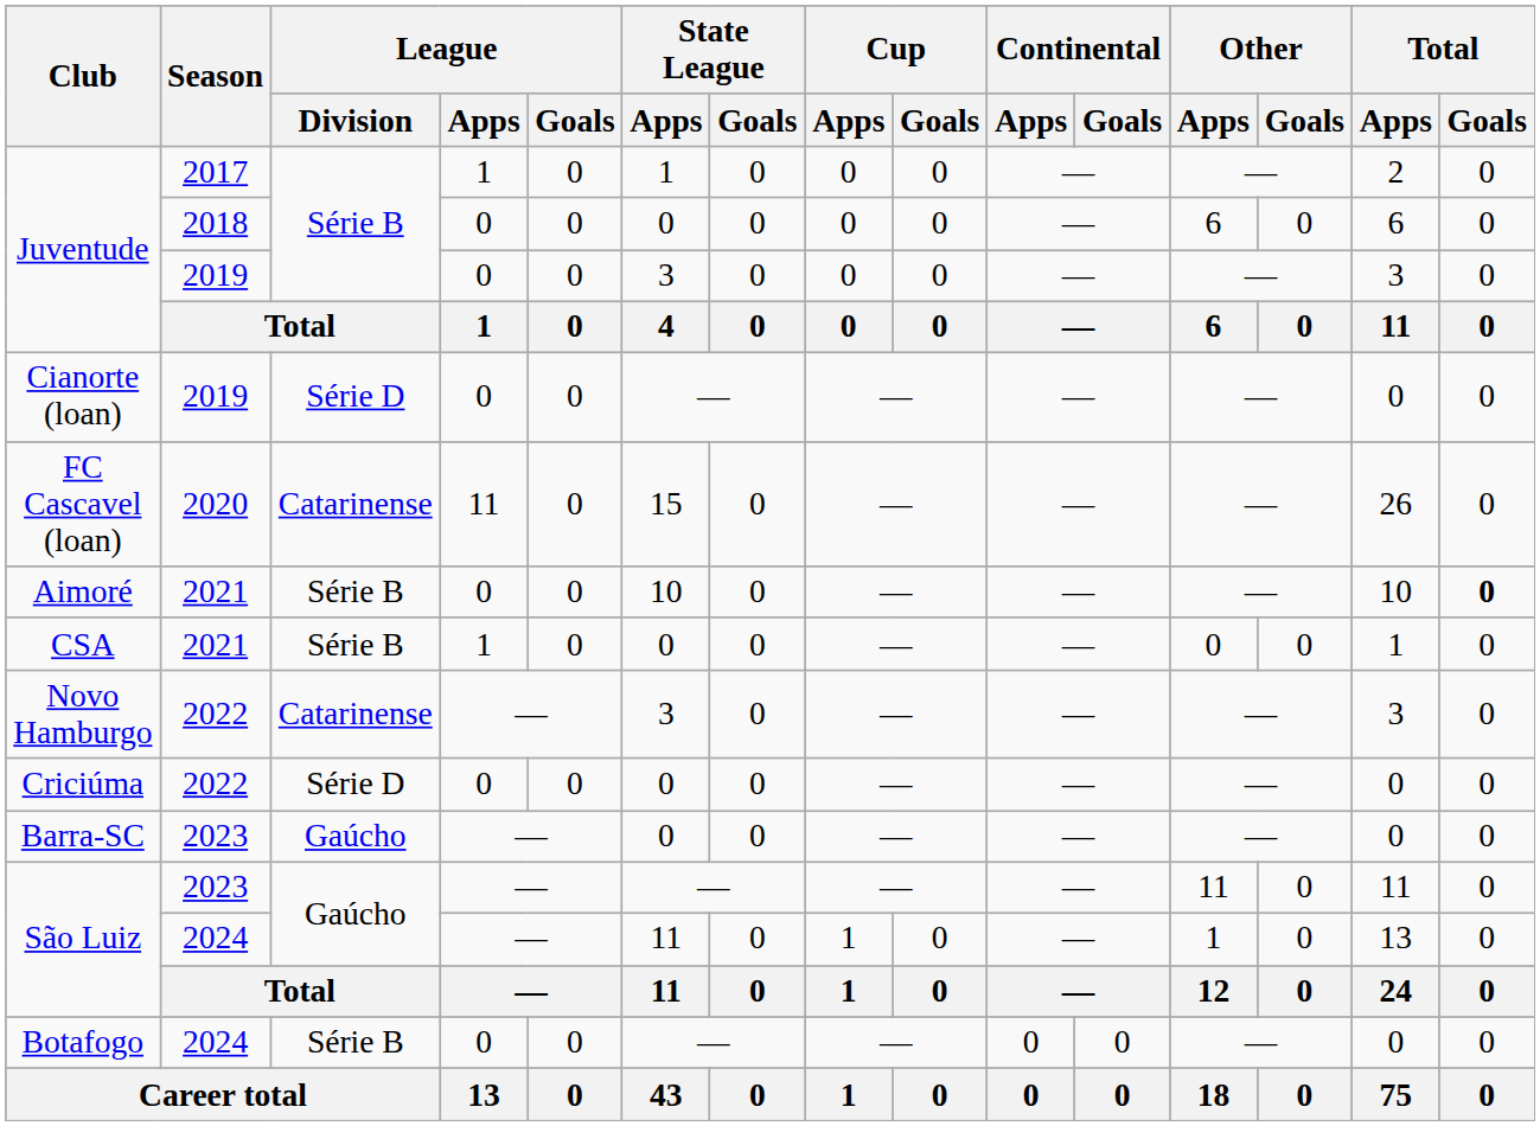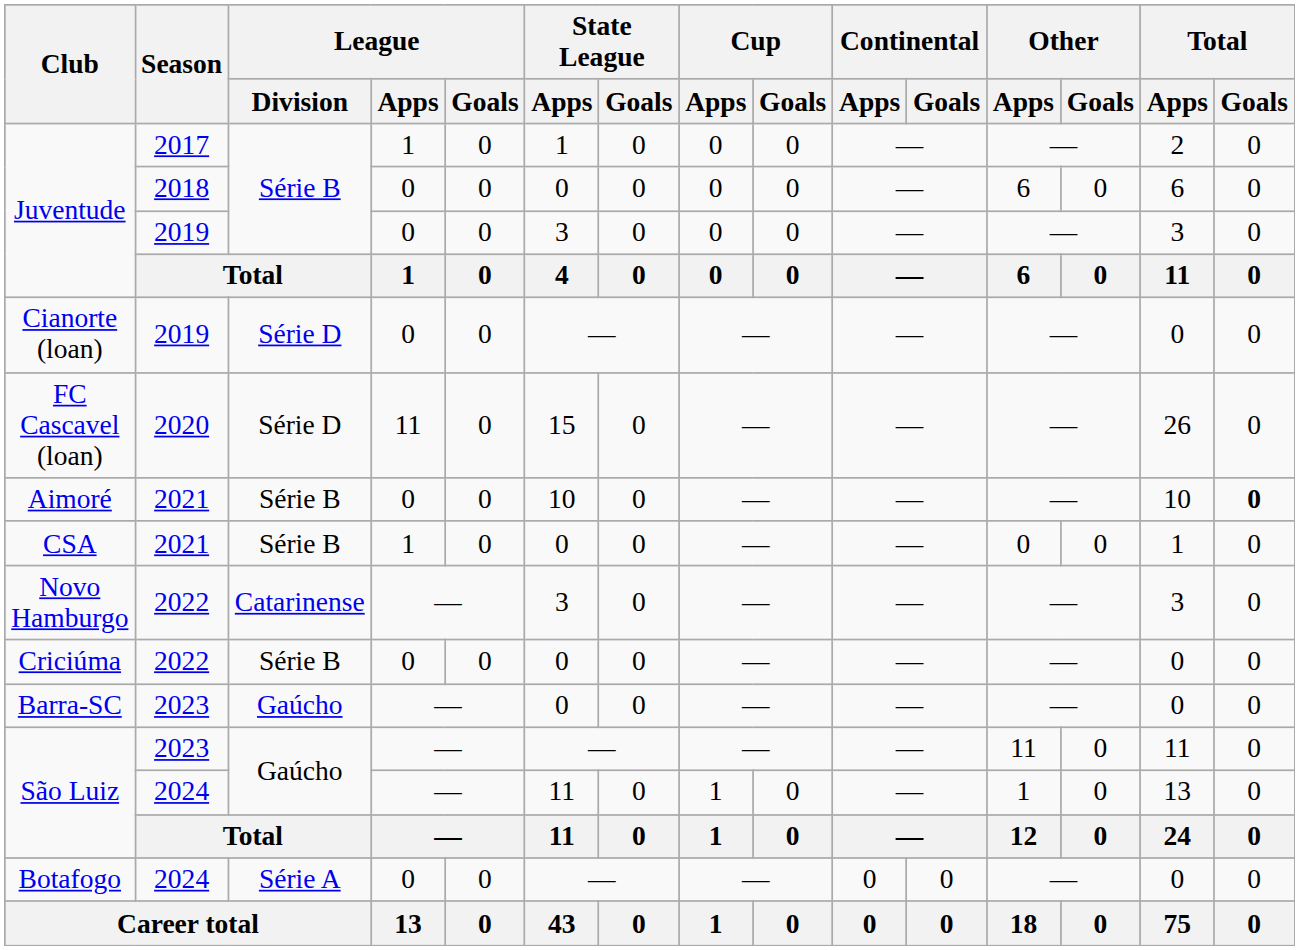FC Cascavel (loan) | League / Division: Catarinense -> Série D
Criciúma | League / Division: Série D -> Série B
Botafogo | League / Division: Série B -> Série A
